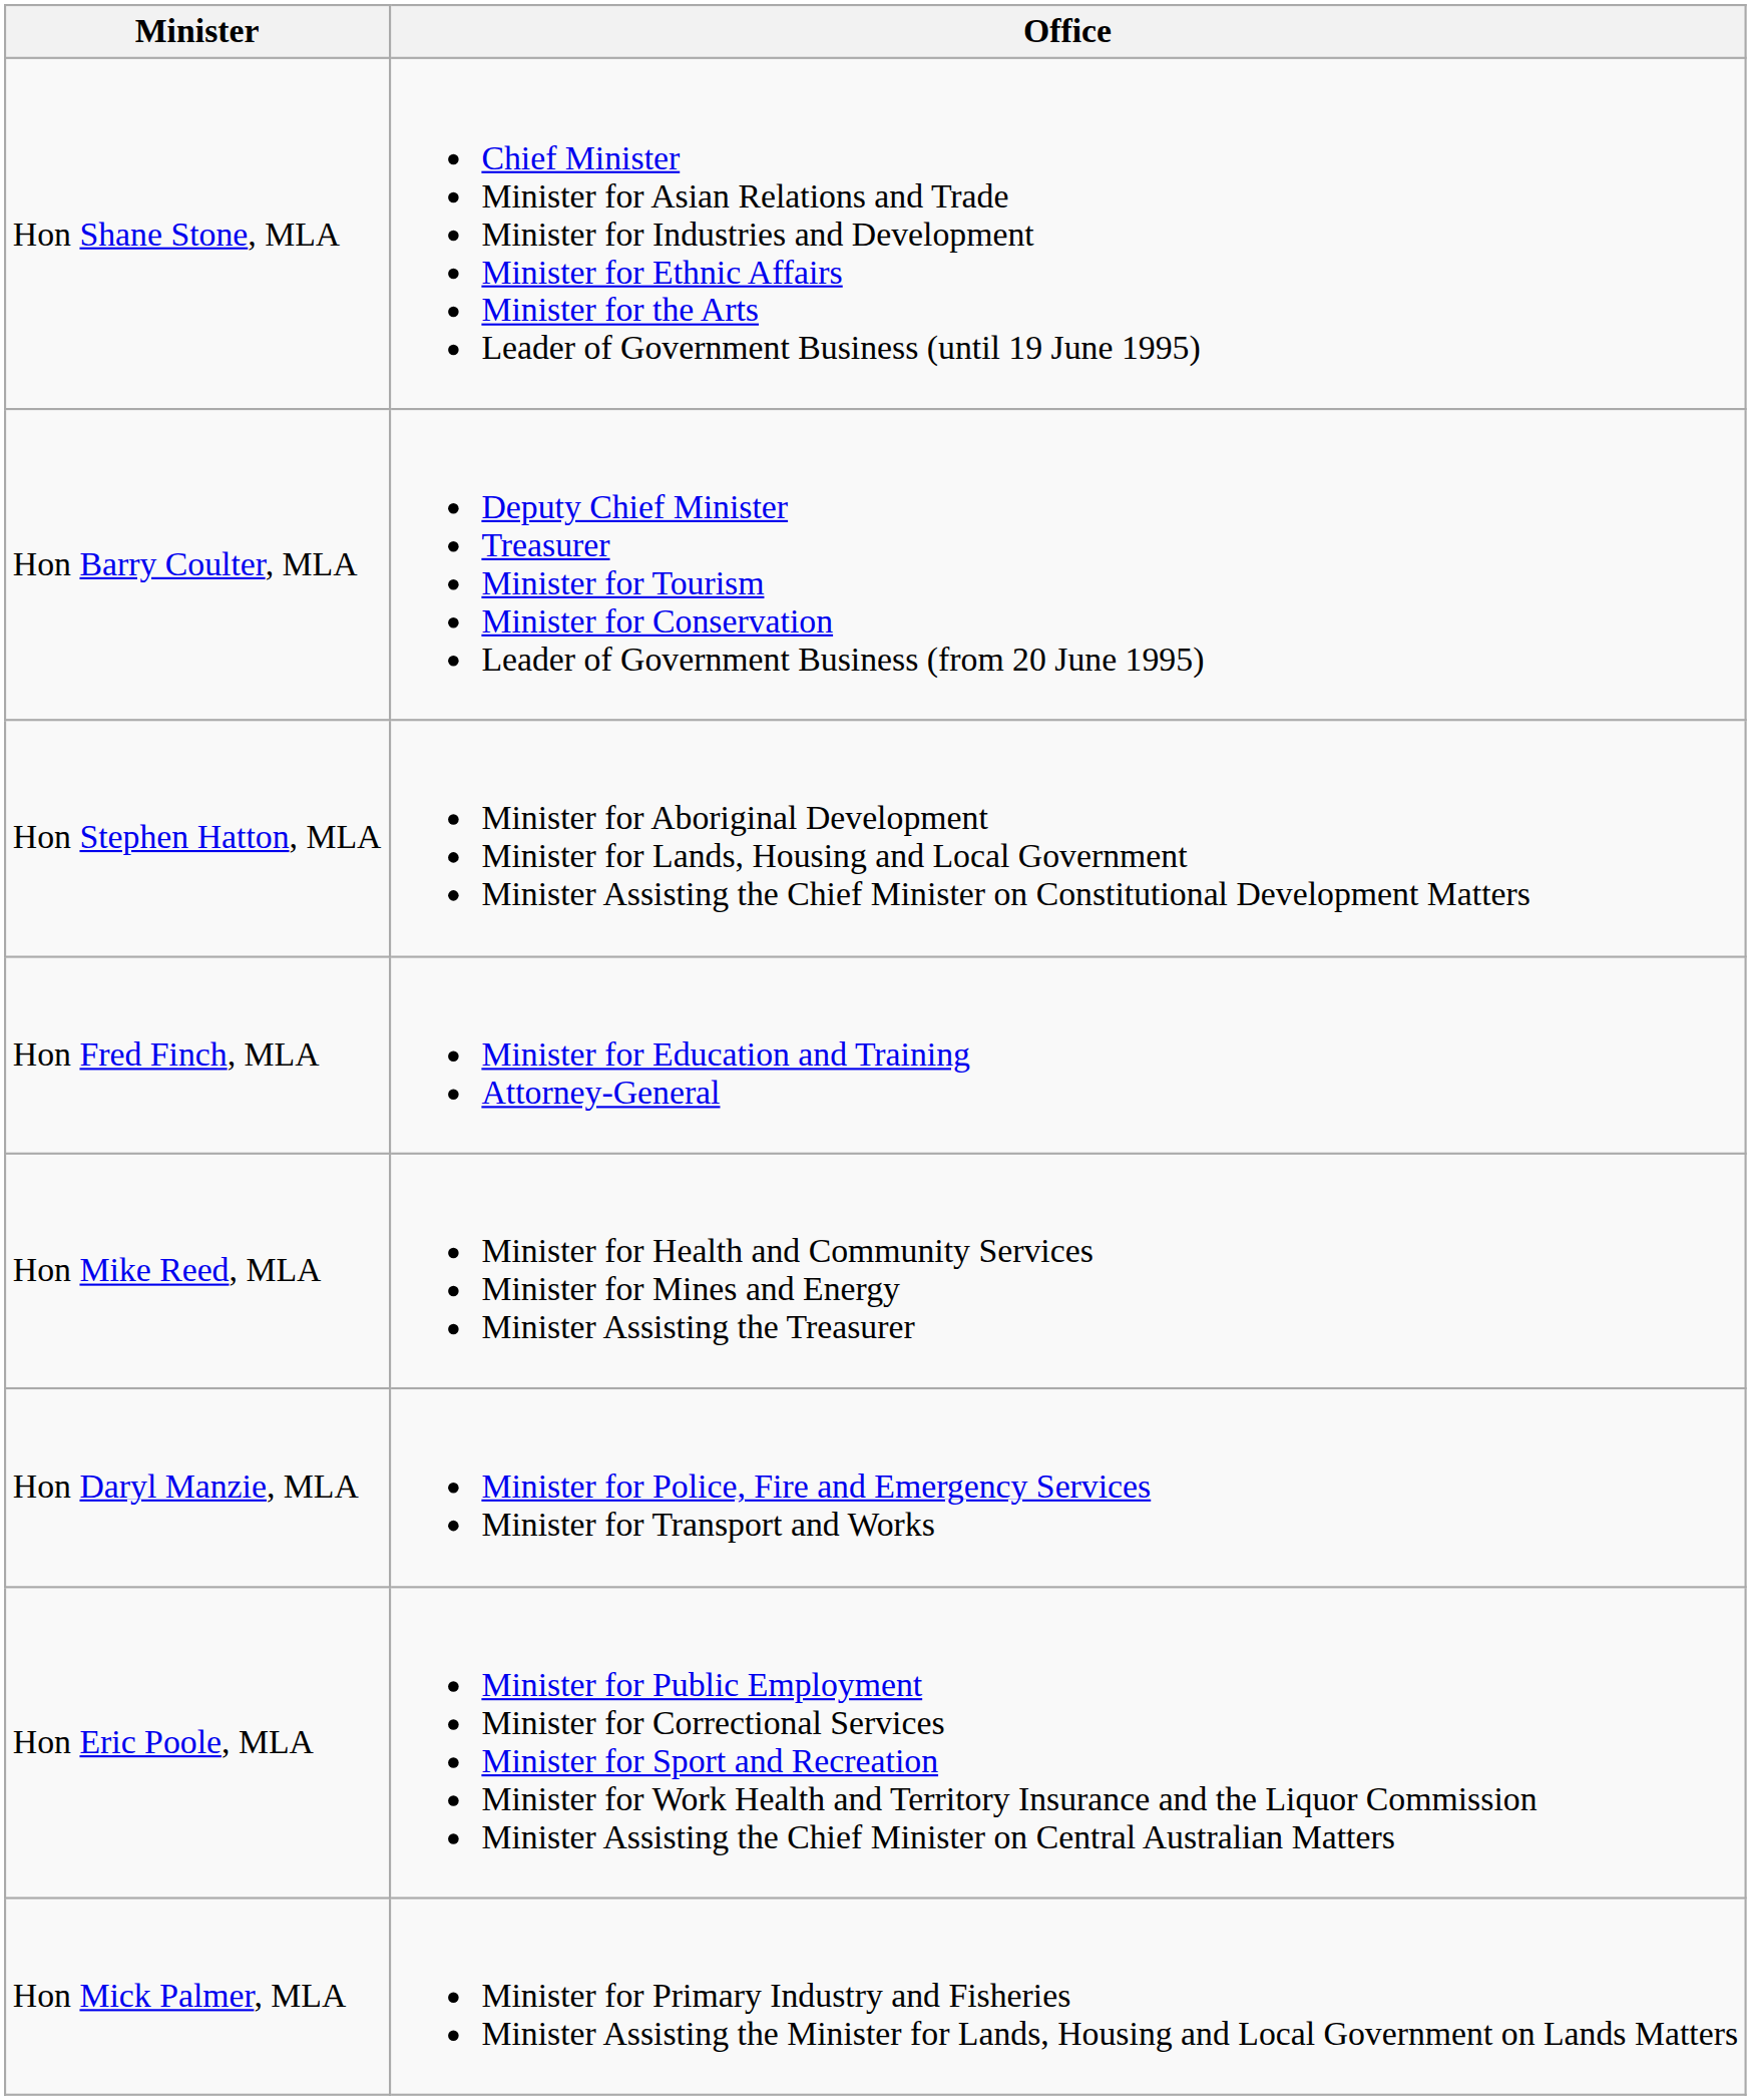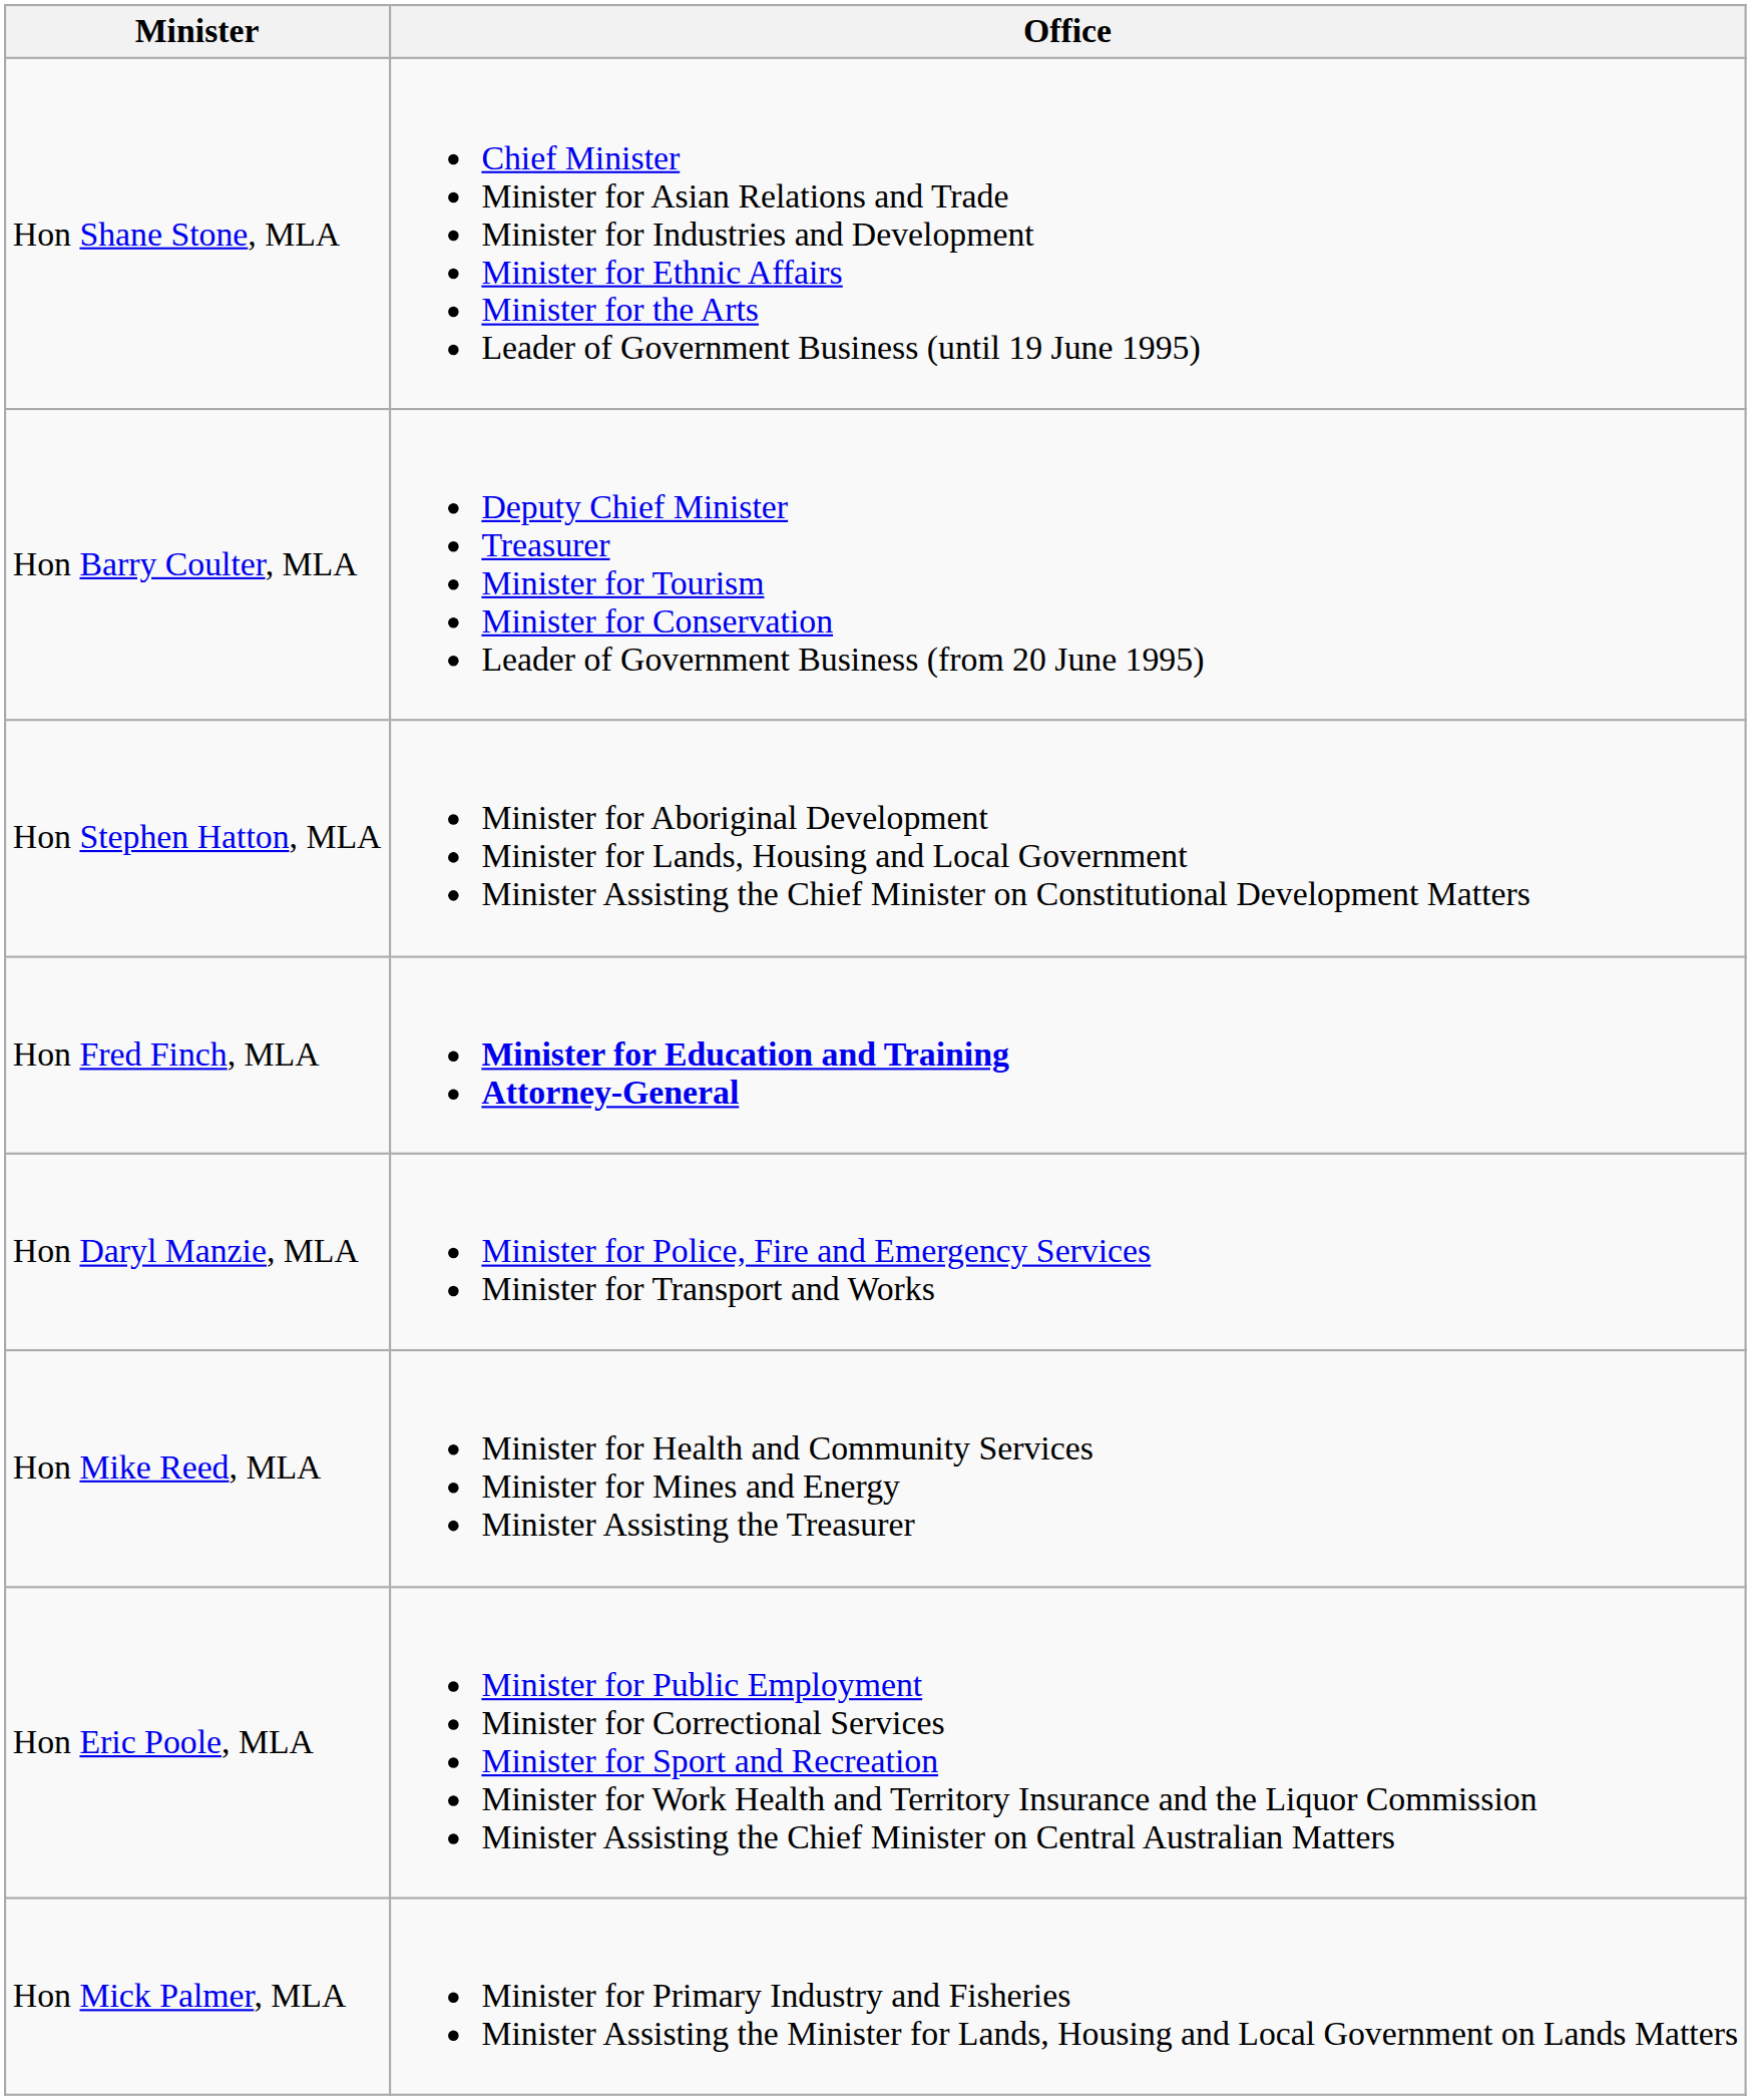Hon Fred Finch, MLA | Office: normal -> bold
rows swapped: Hon Daryl Manzie, MLA <-> Hon Mike Reed, MLA
